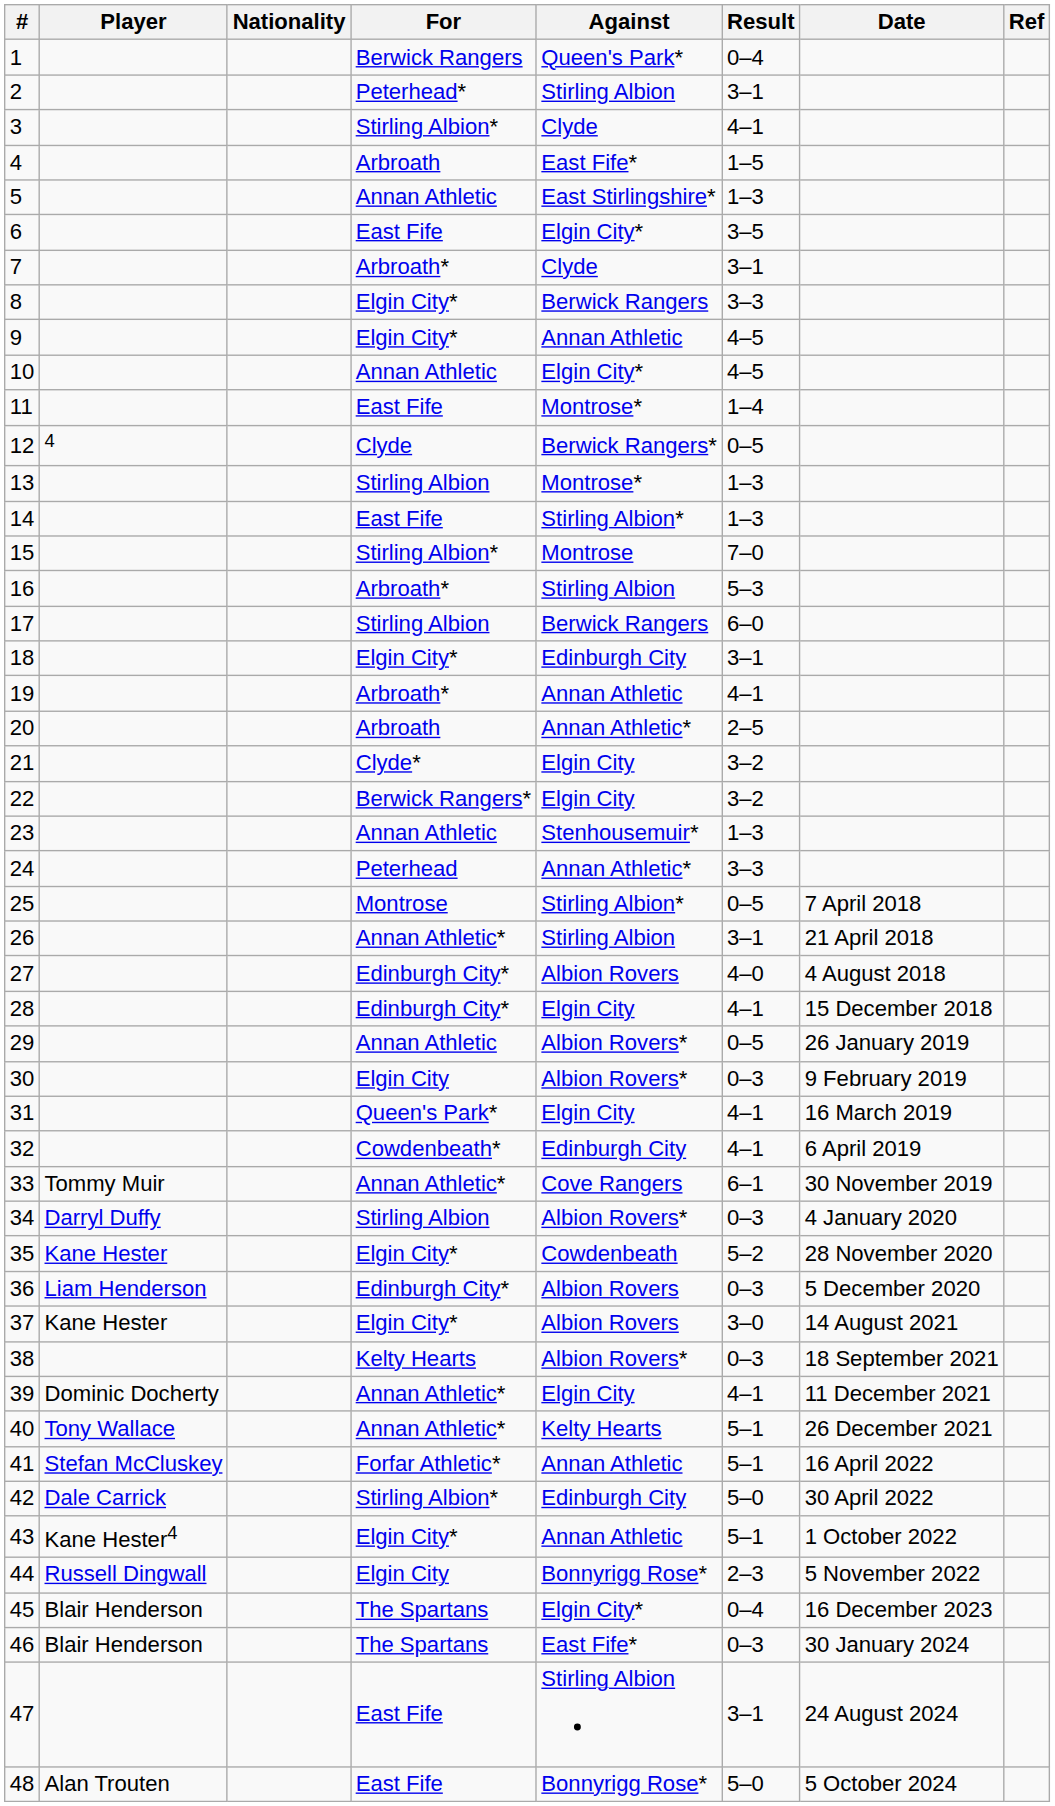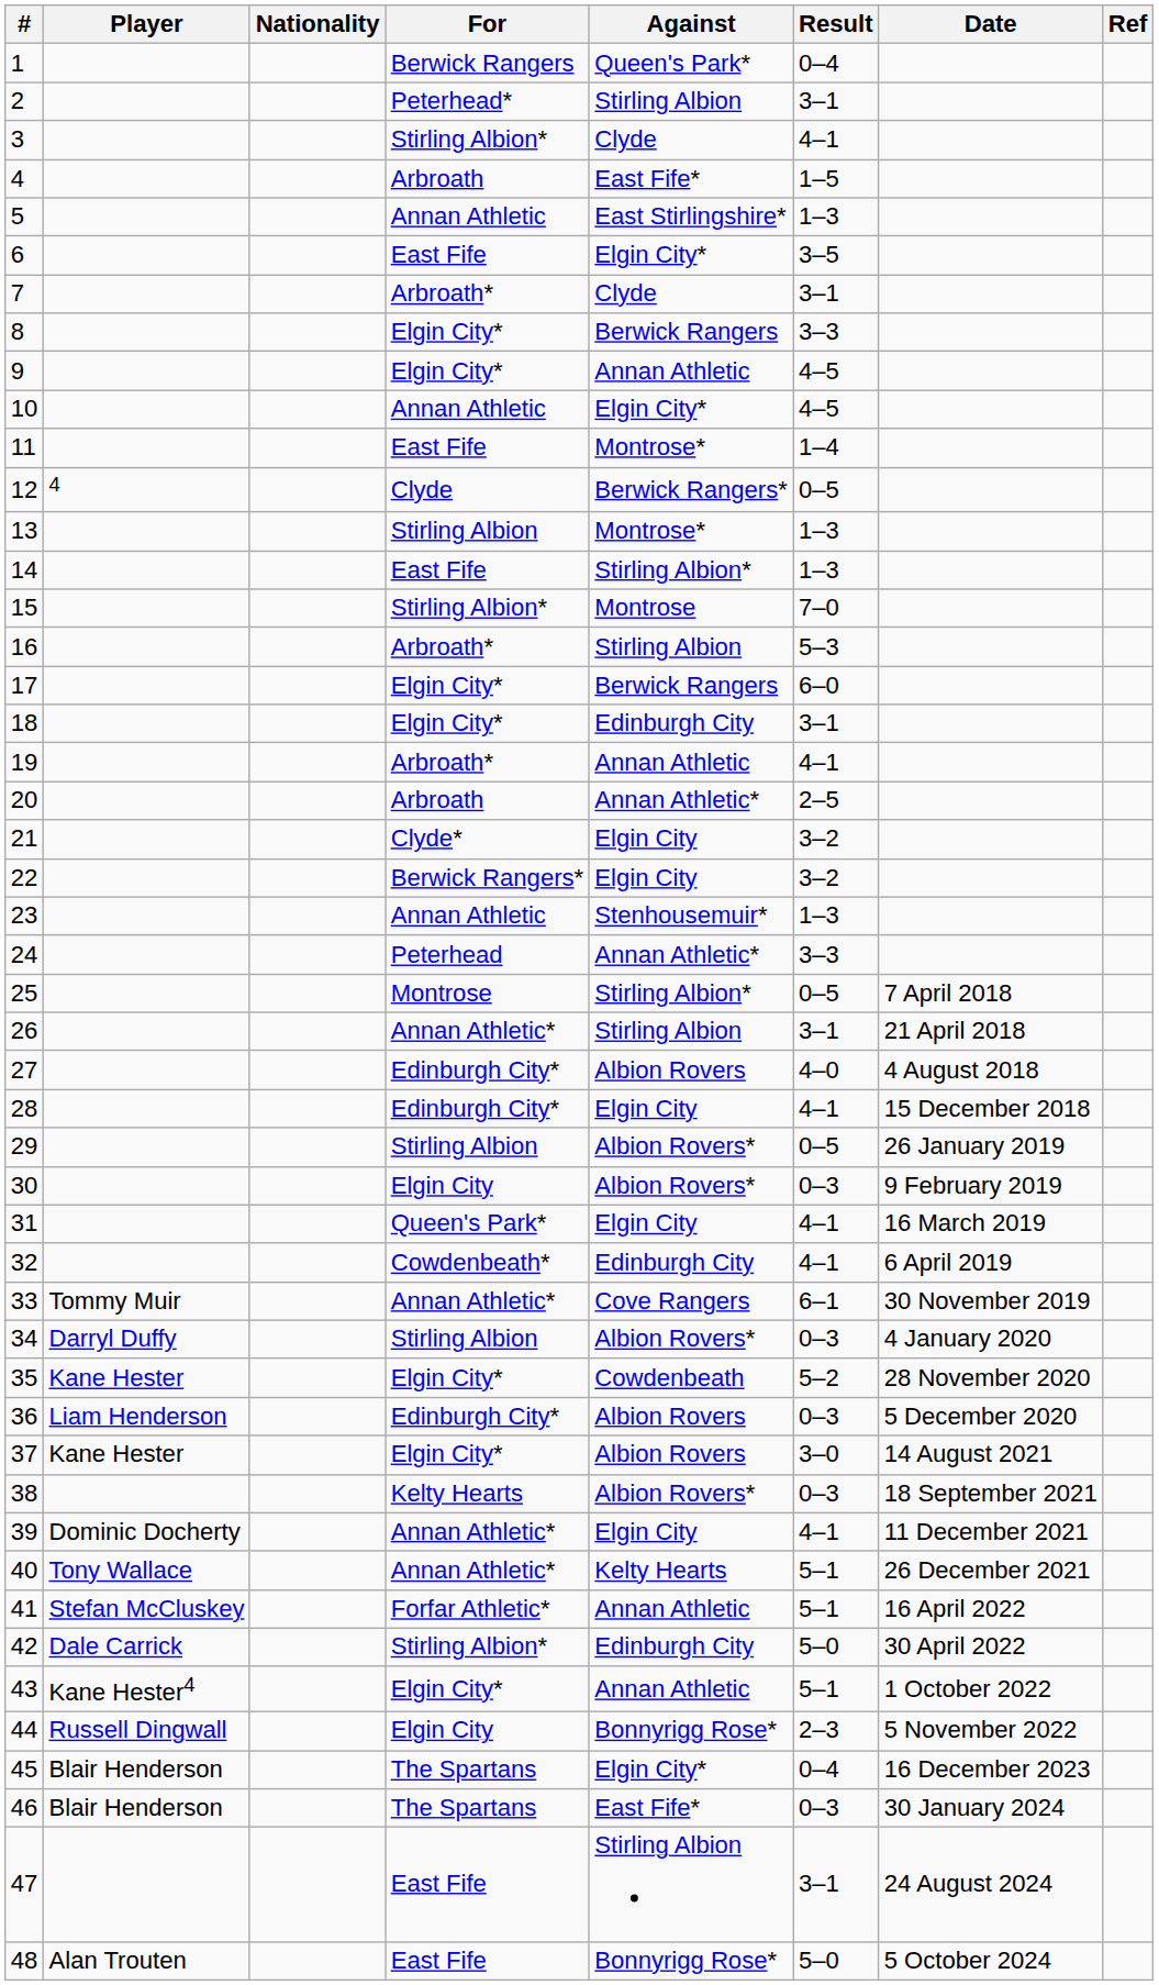17 | For: Stirling Albion -> Elgin City*
29 | For: Annan Athletic -> Stirling Albion
